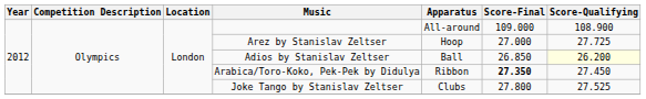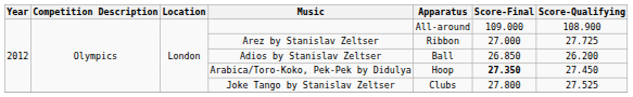Arez by Stanislav Zeltser | Apparatus: Hoop -> Ribbon
Adios by Stanislav Zeltser | Score-Qualifying: lightyellow background -> no background
Arabica/Toro-Koko, Pek-Pek by Didulya | Apparatus: Ribbon -> Hoop
